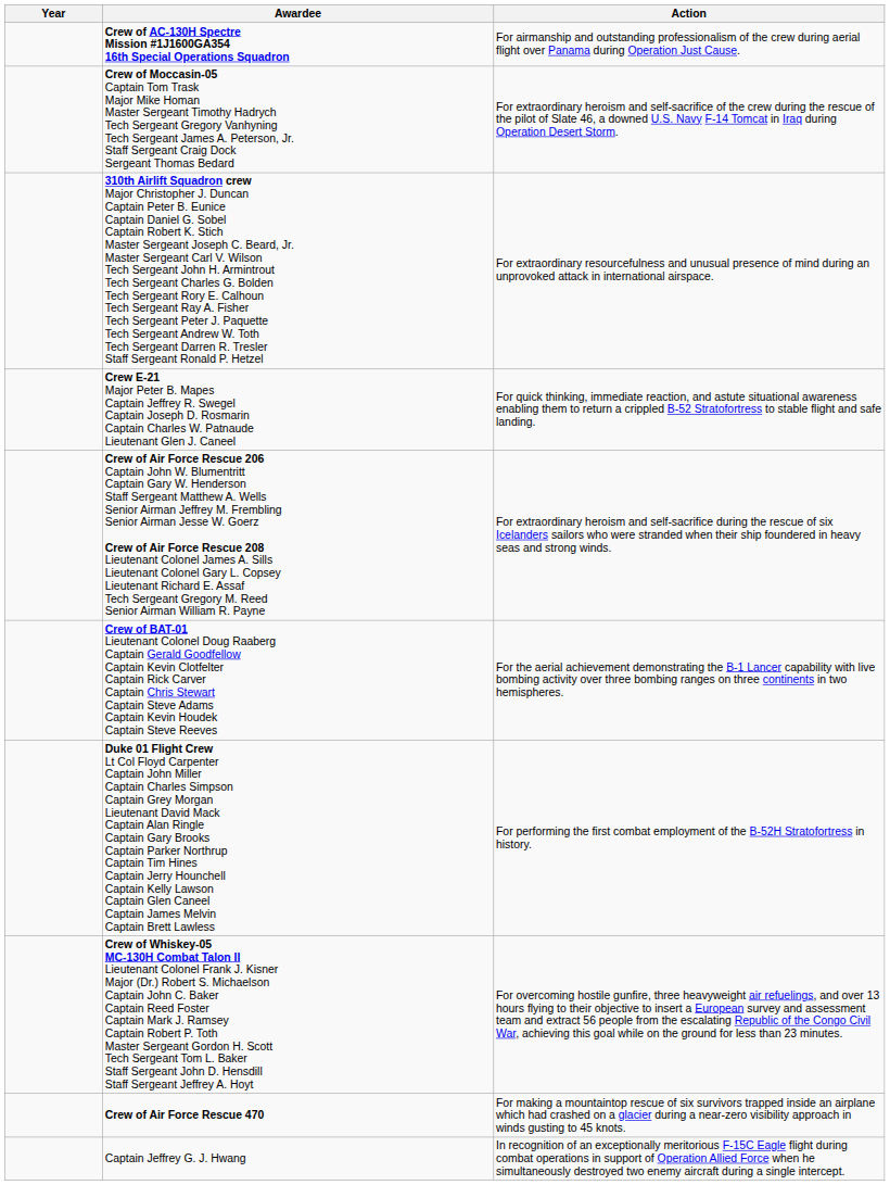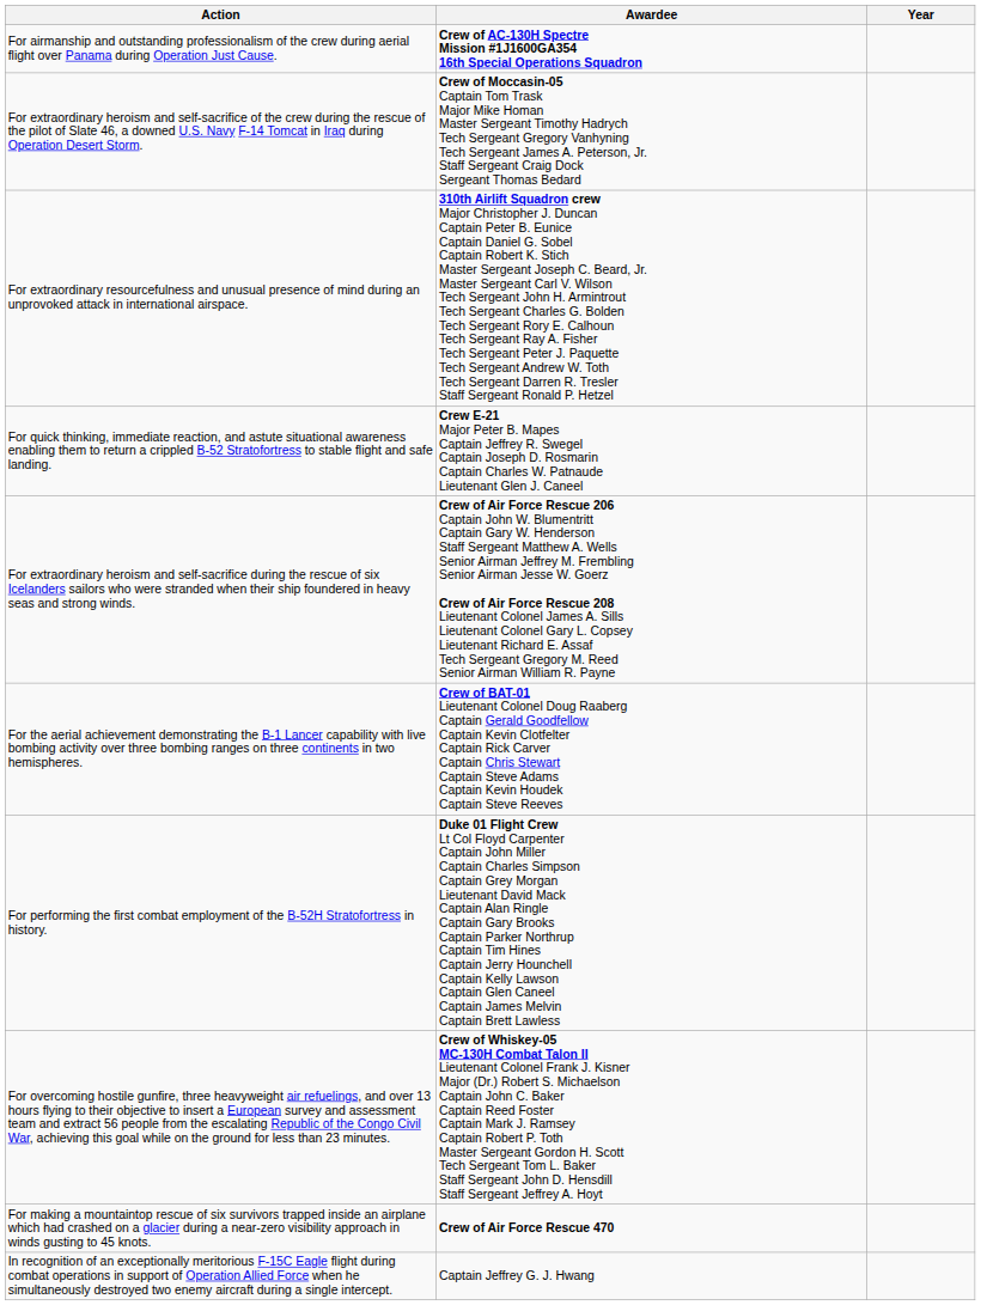columns swapped: Year <-> Action
